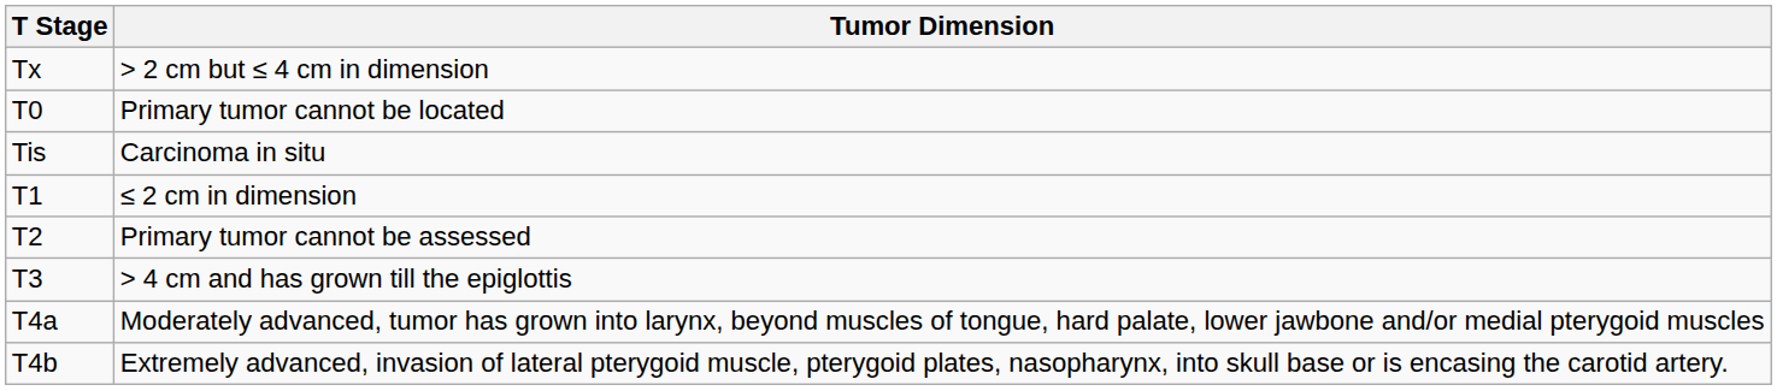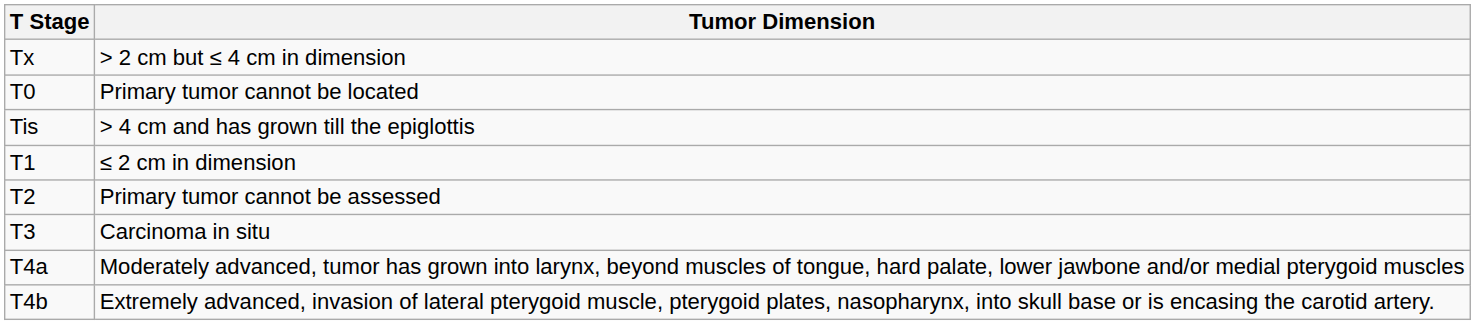Tis | Tumor Dimension: Carcinoma in situ -> > 4 cm and has grown till the epiglottis
T3 | Tumor Dimension: > 4 cm and has grown till the epiglottis -> Carcinoma in situ
